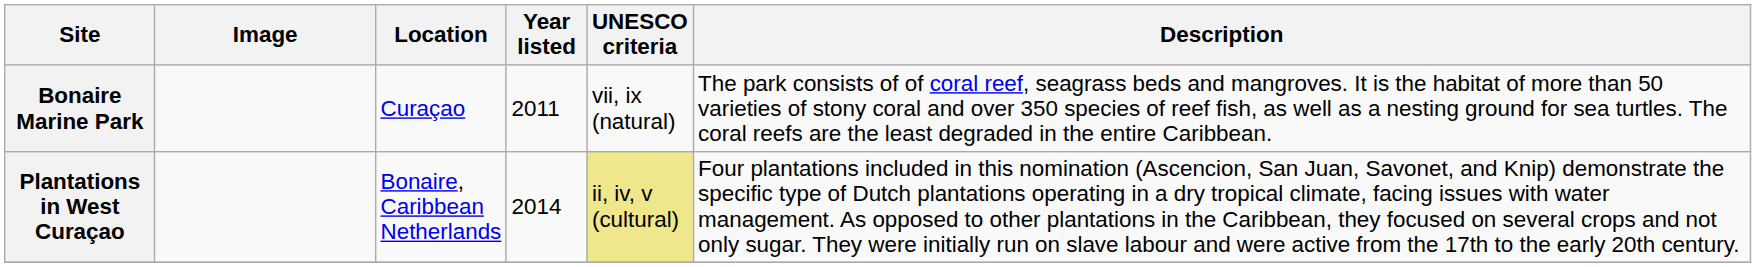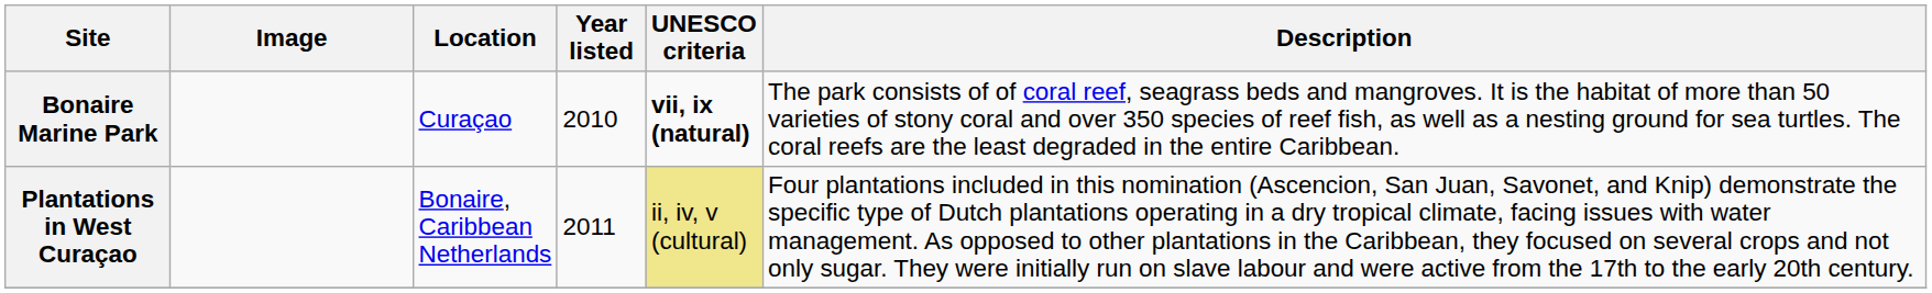Bonaire Marine Park | Year listed: 2011 -> 2010
Bonaire Marine Park | UNESCO criteria: normal -> bold
Plantations in West Curaçao | Year listed: 2014 -> 2011
